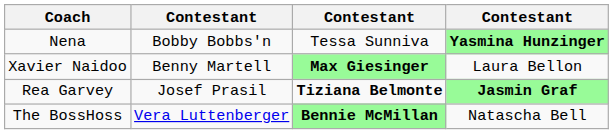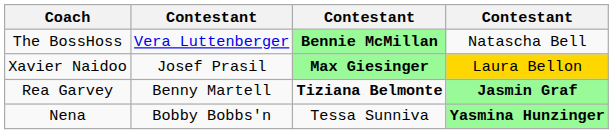rows swapped: Nena <-> The BossHoss
Xavier Naidoo | column 2: Benny Martell -> Josef Prasil
Xavier Naidoo | column 4: no background -> gold background
Rea Garvey | column 2: Josef Prasil -> Benny Martell
